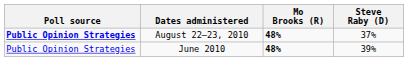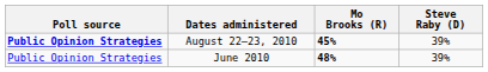August 22–23, 2010 | Mo Brooks (R): 48% -> 45%
August 22–23, 2010 | Steve Raby (D): 37% -> 39%
